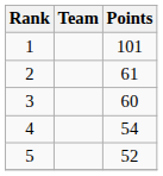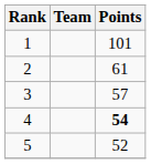3 | Points: 60 -> 57
4 | Points: normal -> bold
